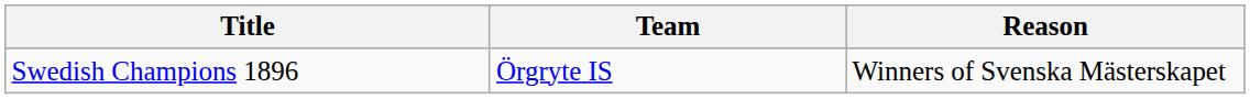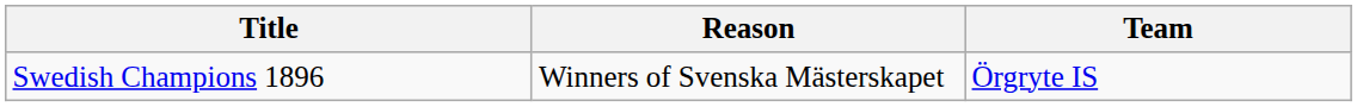columns swapped: Team <-> Reason
